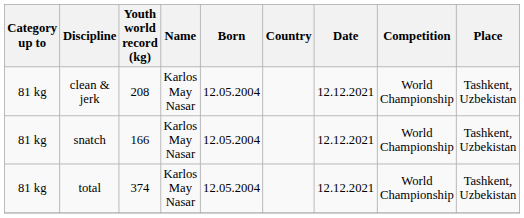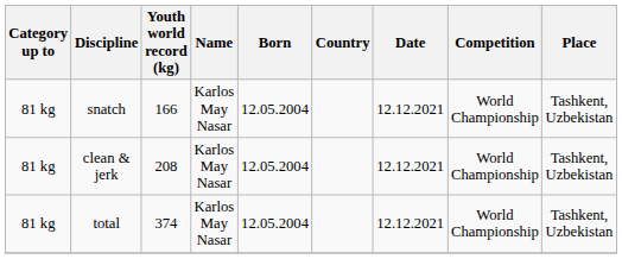rows swapped: snatch <-> clean & jerk
